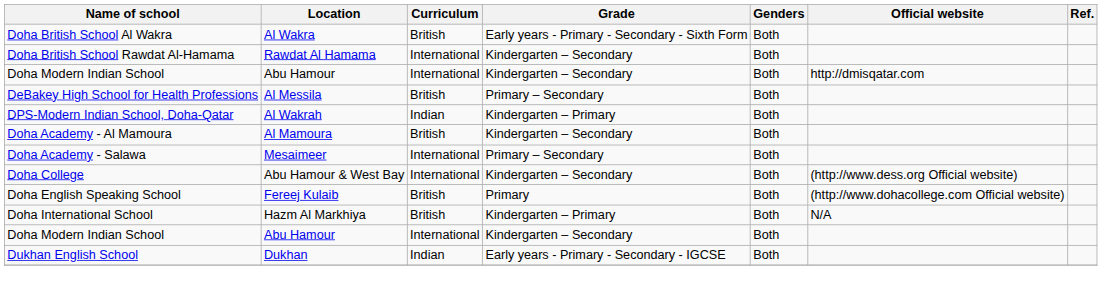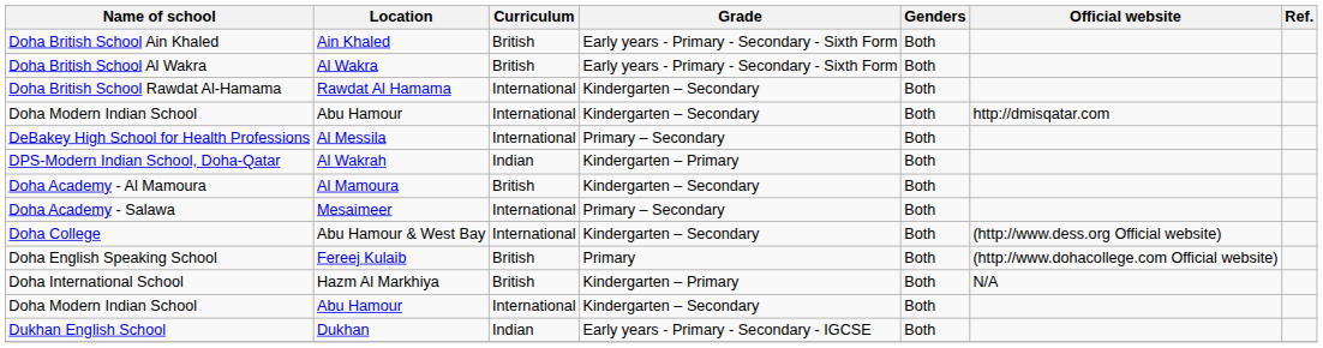+ row: Doha British School Ain Khaled | Ain Khaled | British | Early years - Primary - Secondary - Sixth Form | Both
DeBakey High School for Health Professions | Curriculum: British -> International
